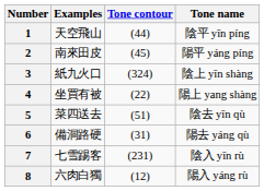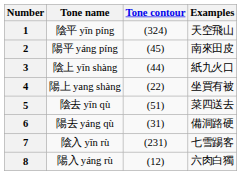columns swapped: Tone name <-> Examples
1 | Tone contour: (44) -> (324)
3 | Tone contour: (324) -> (44)
